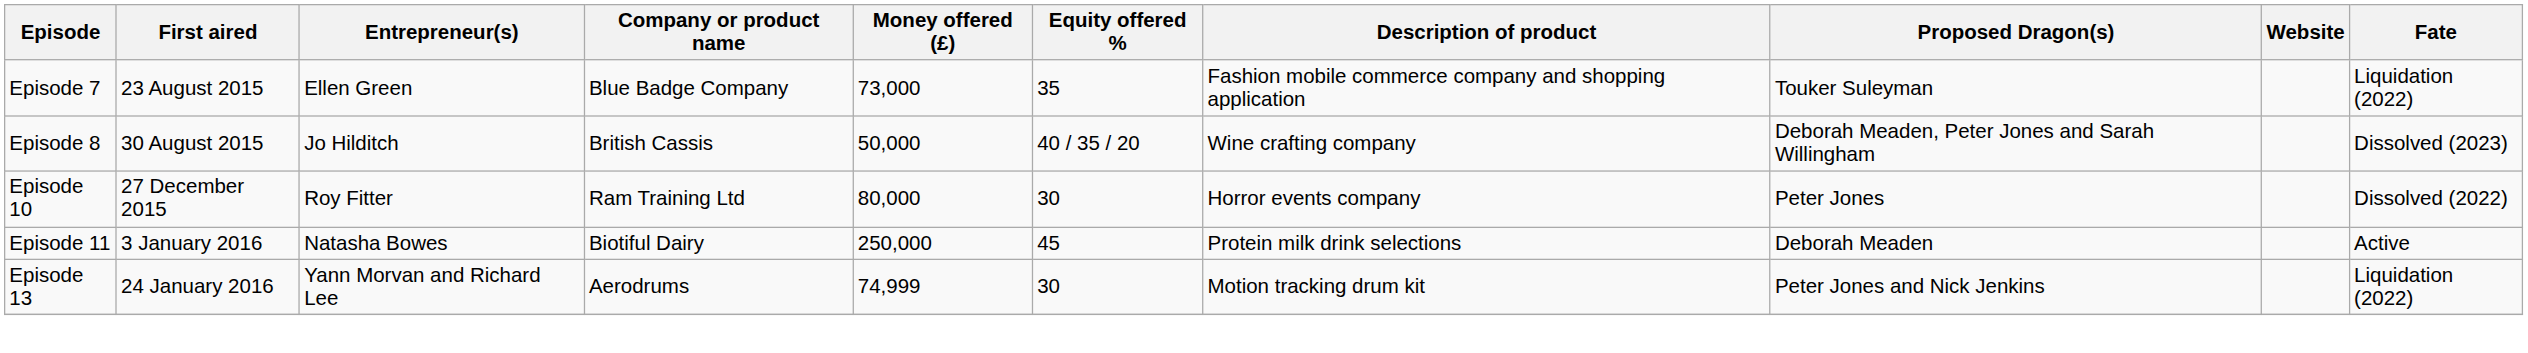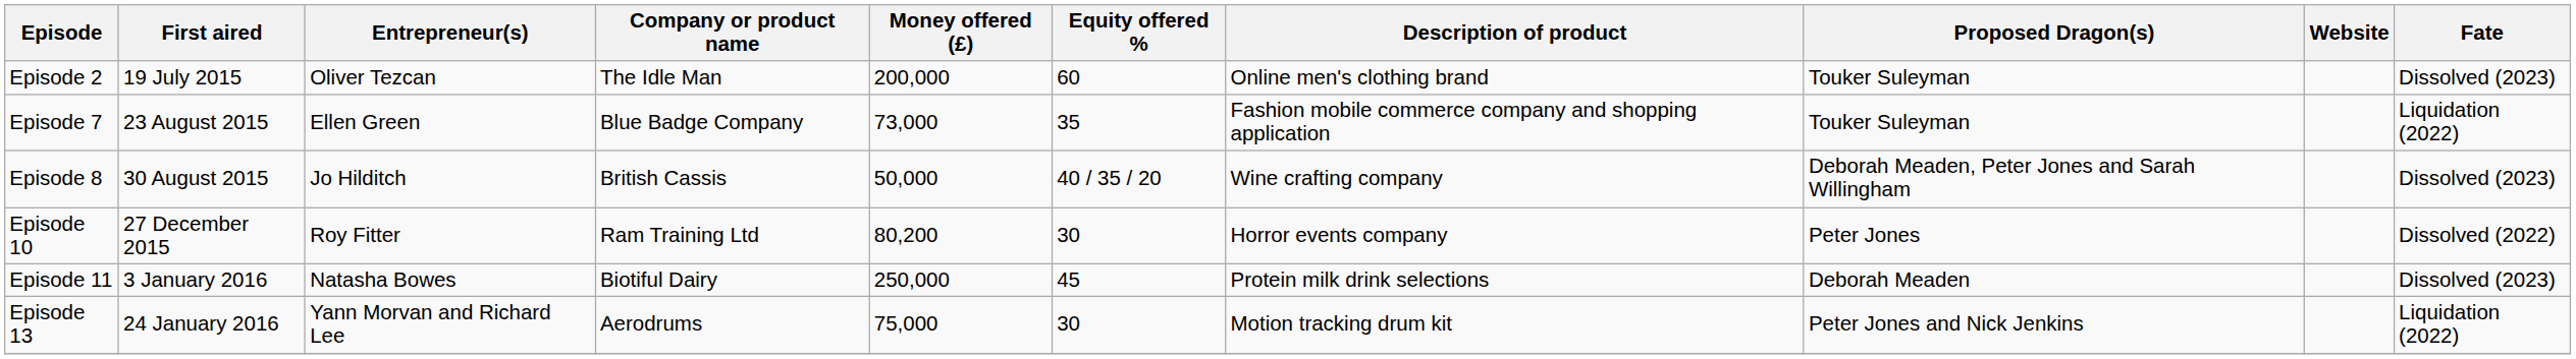+ row: Episode 2 | 19 July 2015 | Oliver Tezcan | The Idle Man | 200,000 | 60 | Online men's clothing brand | Touker Suleyman | Dissolved (2023)
Episode 10 | Money offered (£): 80,000 -> 80,200
Episode 11 | Fate: Active -> Dissolved (2023)
Episode 13 | Money offered (£): 74,999 -> 75,000
